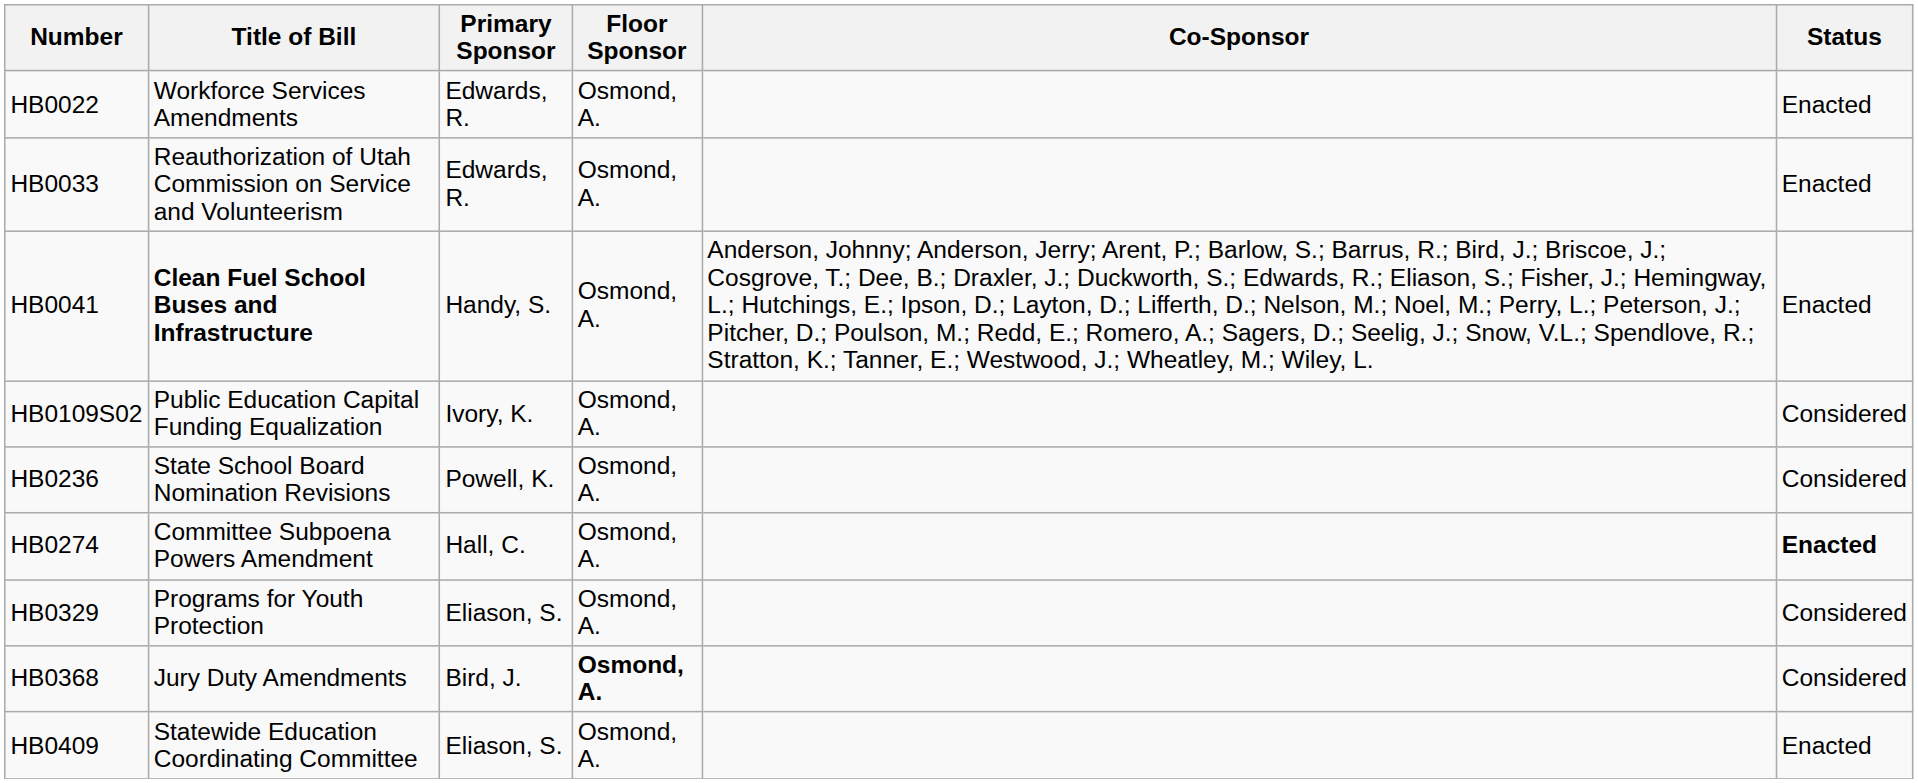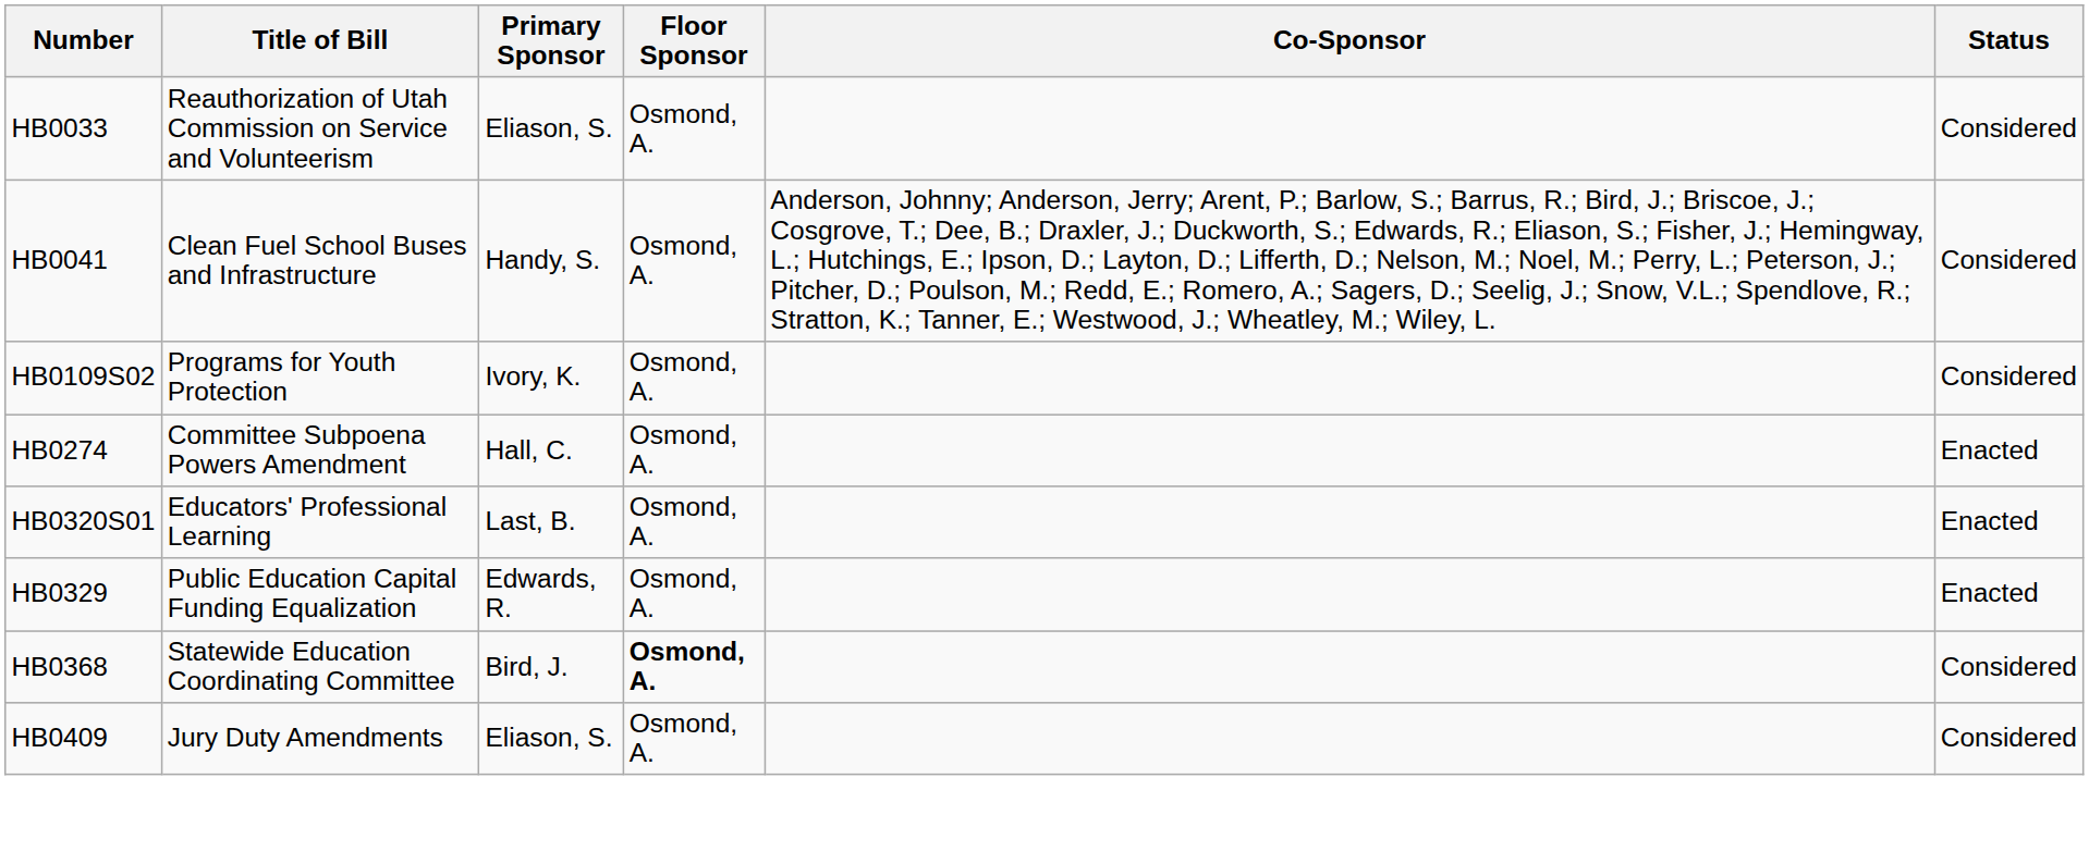- row: HB0022 | Workforce Services Amendments | Edwards, R. | Osmond, A. | Enacted
HB0033 | Primary Sponsor: Edwards, R. -> Eliason, S.
HB0033 | Status: Enacted -> Considered
HB0041 | Title of Bill: bold -> normal
HB0041 | Status: Enacted -> Considered
HB0109S02 | Title of Bill: Public Education Capital Funding Equalization -> Programs for Youth Protection
- row: HB0236 | State School Board Nomination Revisions | Powell, K. | Osmond, A. | Considered
HB0274 | Status: bold -> normal
+ row: HB0320S01 | Educators' Professional Learning | Last, B. | Osmond, A. | Enacted
HB0329 | Title of Bill: Programs for Youth Protection -> Public Education Capital Funding Equalization
HB0329 | Primary Sponsor: Eliason, S. -> Edwards, R.
HB0329 | Status: Considered -> Enacted
HB0368 | Title of Bill: Jury Duty Amendments -> Statewide Education Coordinating Committee
HB0409 | Title of Bill: Statewide Education Coordinating Committee -> Jury Duty Amendments
HB0409 | Status: Enacted -> Considered
